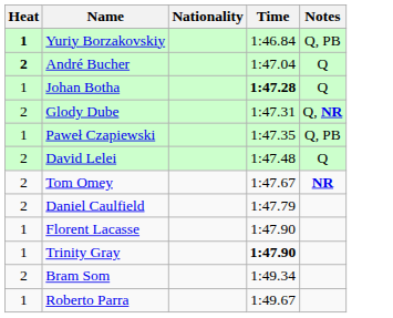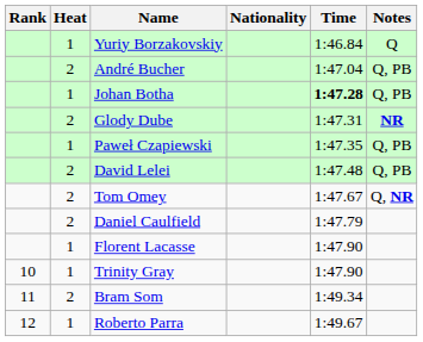+ column: Rank | 10 | 11 | 12
Yuriy Borzakovskiy | Heat: bold -> normal
Yuriy Borzakovskiy | Notes: Q, PB -> Q
André Bucher | Heat: bold -> normal
André Bucher | Notes: Q -> Q, PB
Johan Botha | Notes: Q -> Q, PB
Glody Dube | Notes: Q, NR -> NR
David Lelei | Notes: Q -> Q, PB
Tom Omey | Notes: NR -> Q, NR
Trinity Gray | Time: bold -> normal
